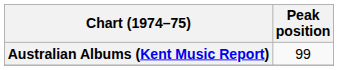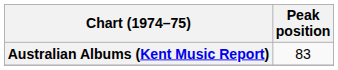Australian Albums (Kent Music Report) | Peak position: 99 -> 83
